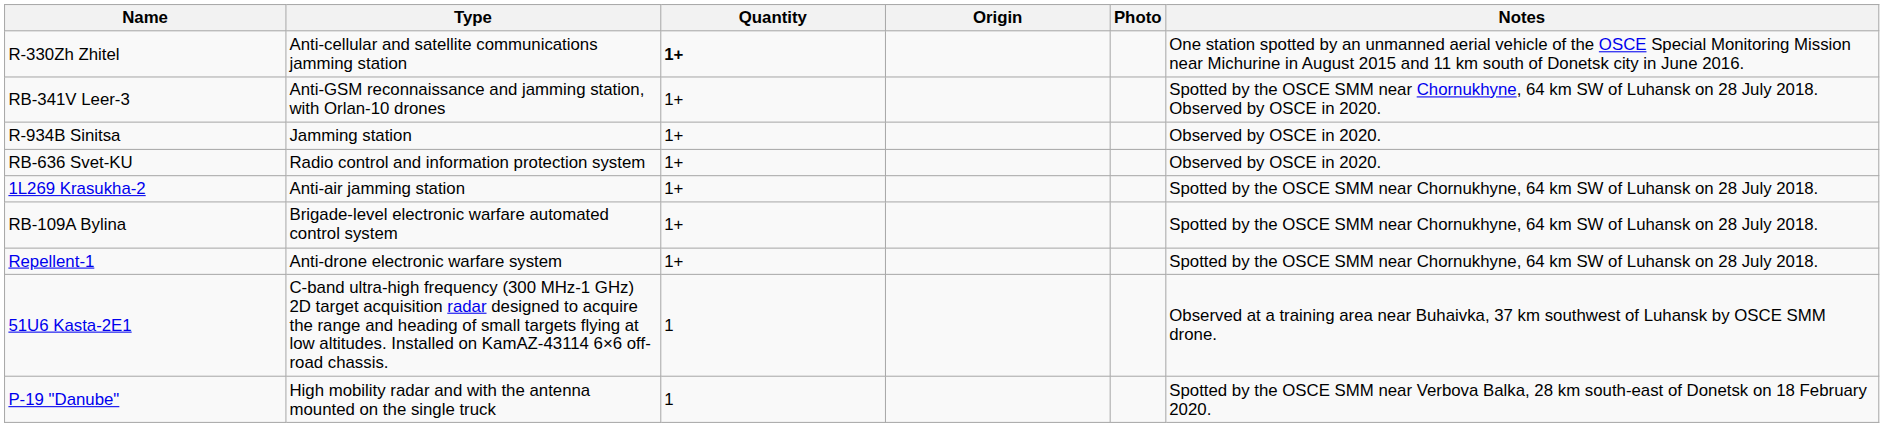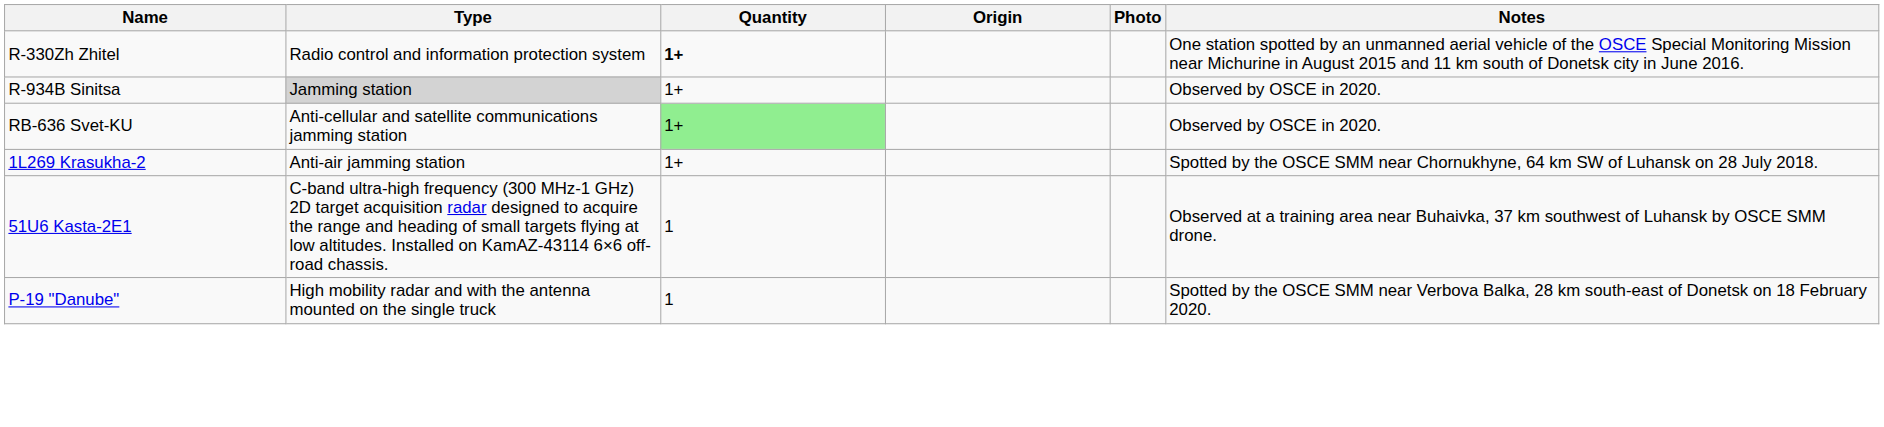R-330Zh Zhitel | Type: Anti-cellular and satellite communications jamming station -> Radio control and information protection system
- row: RB-341V Leer-3 | Anti-GSM reconnaissance and jamming station, with Orlan-10 drones | 1+ | Spotted by the OSCE SMM near Chornukhyne, 64 km SW of Luhansk on 28 July 2018. Observed by OSCE in 2020.
R-934B Sinitsa | Type: no background -> lightgrey background
RB-636 Svet-KU | Type: Radio control and information protection system -> Anti-cellular and satellite communications jamming station
RB-636 Svet-KU | Quantity: no background -> lightgreen background
- row: RB-109A Bylina | Brigade-level electronic warfare automated control system | 1+ | Spotted by the OSCE SMM near Chornukhyne, 64 km SW of Luhansk on 28 July 2018.
- row: Repellent-1 | Anti-drone electronic warfare system | 1+ | Spotted by the OSCE SMM near Chornukhyne, 64 km SW of Luhansk on 28 July 2018.
